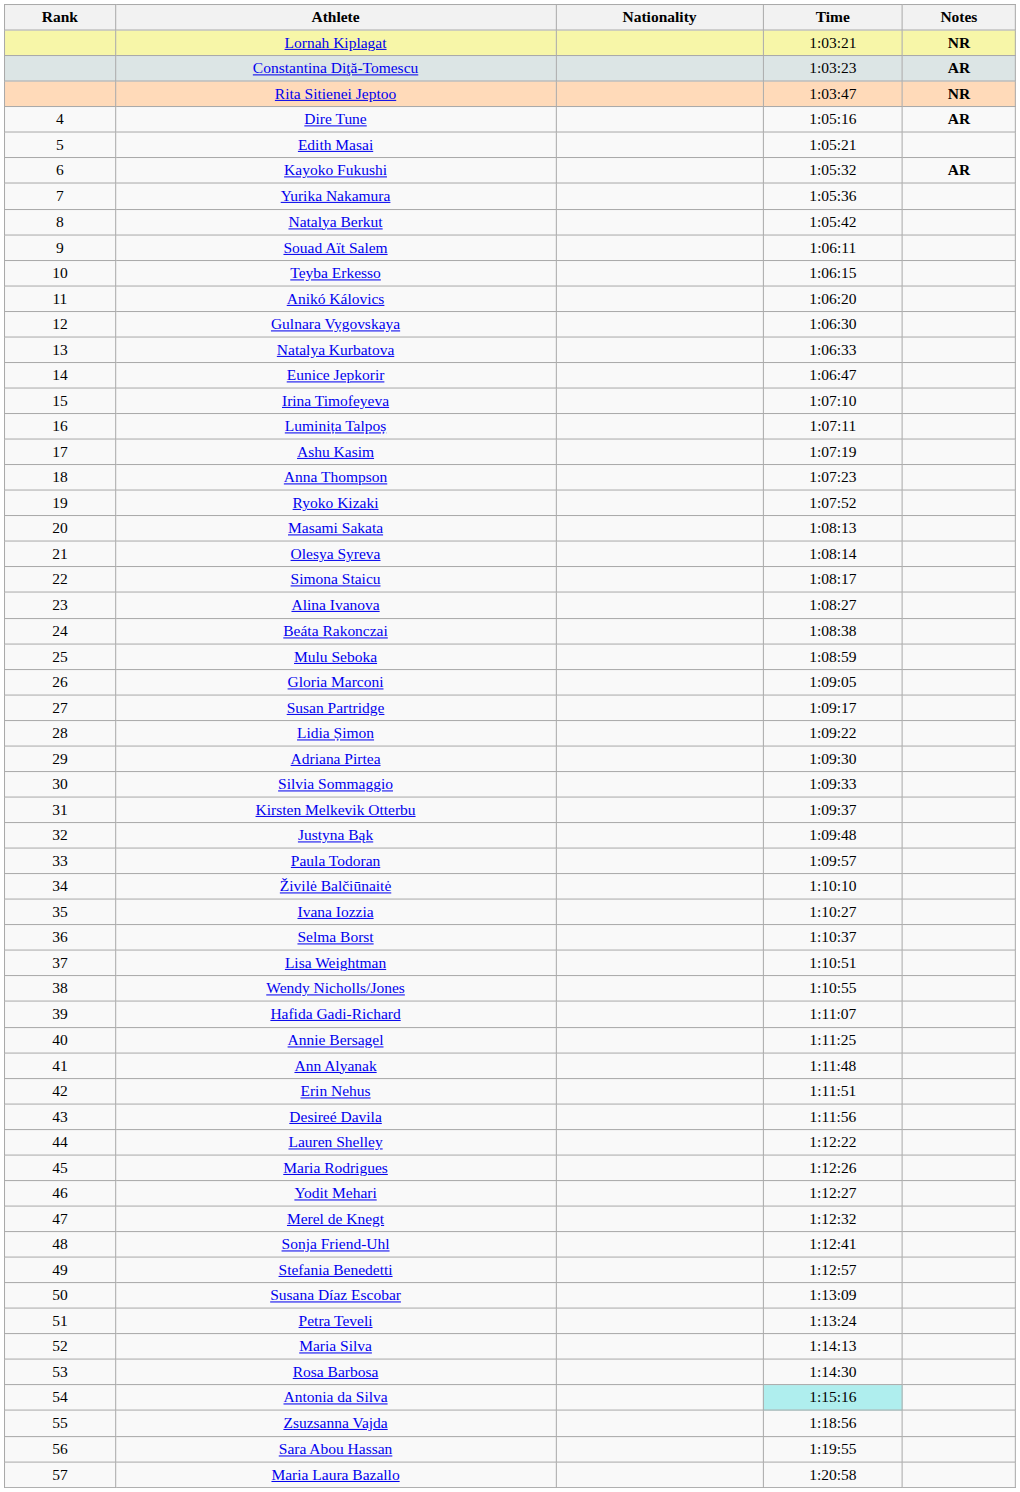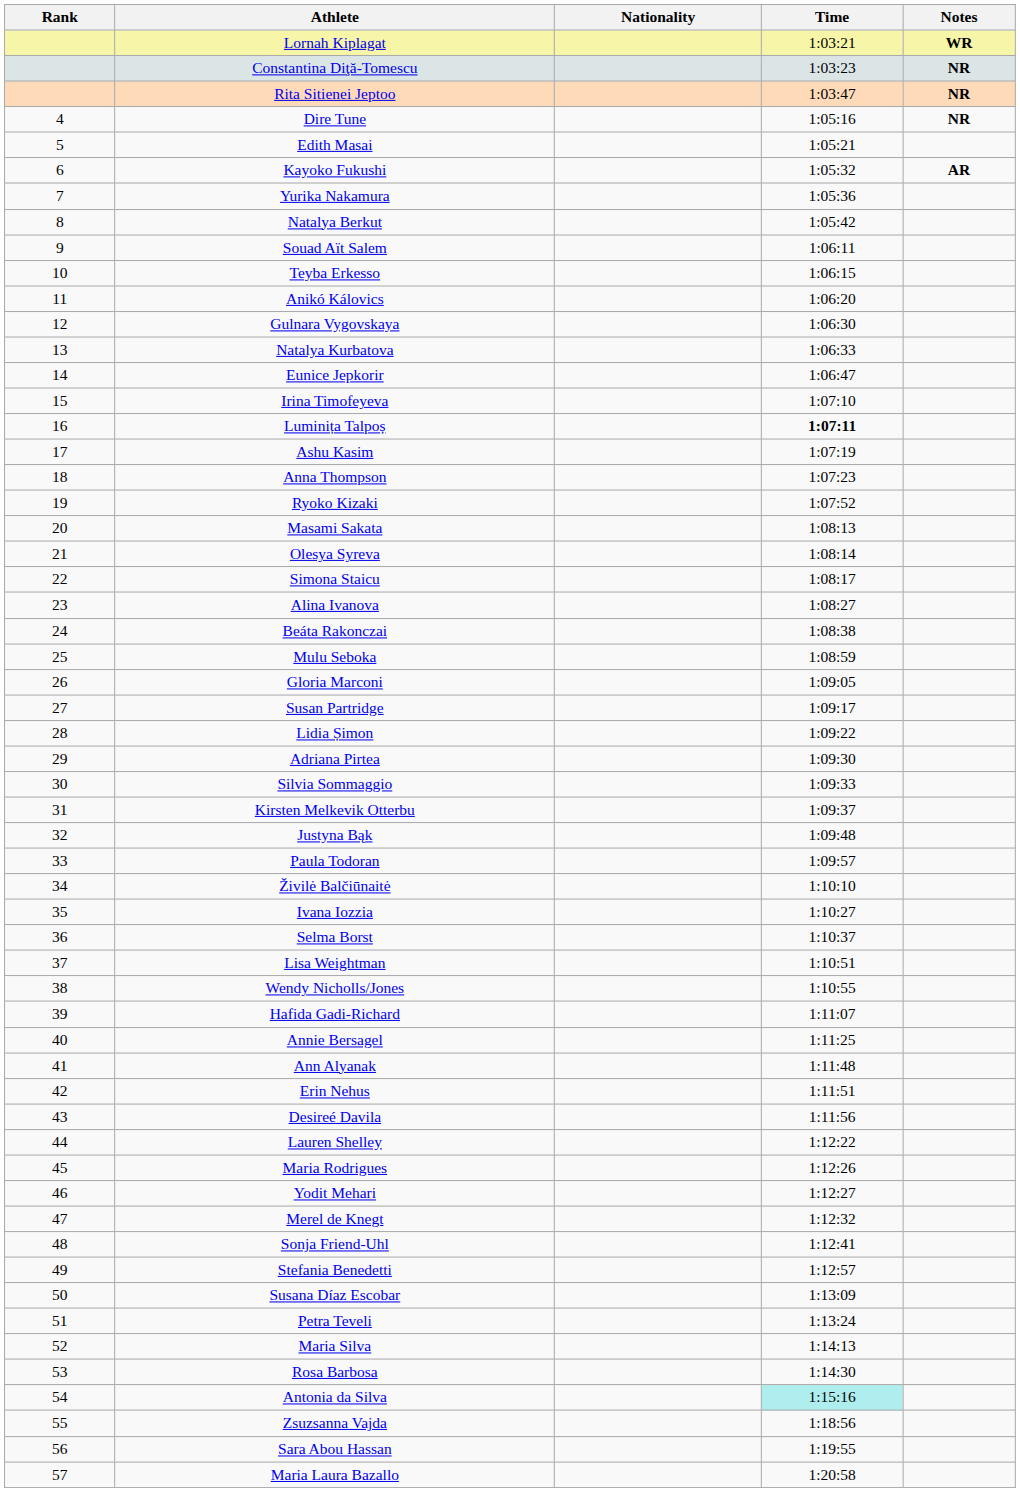Lornah Kiplagat | Notes: NR -> WR
Constantina Diţă-Tomescu | Notes: AR -> NR
Dire Tune | Notes: AR -> NR
Luminița Talpoș | Time: normal -> bold
